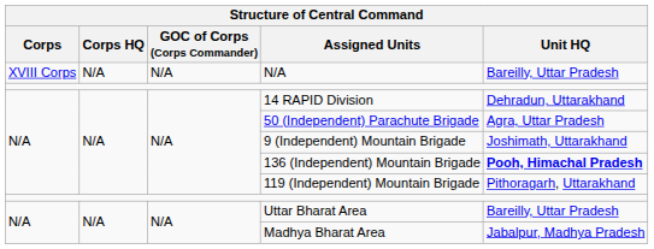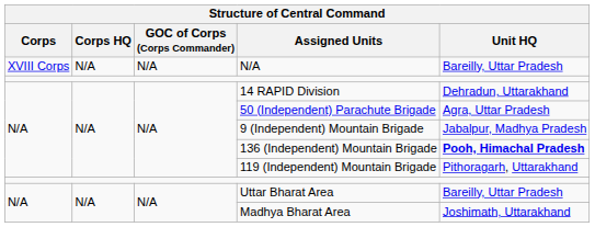9 (Independent) Mountain Brigade | Unit HQ: Joshimath, Uttarakhand -> Jabalpur, Madhya Pradesh
Madhya Bharat Area | Unit HQ: Jabalpur, Madhya Pradesh -> Joshimath, Uttarakhand
